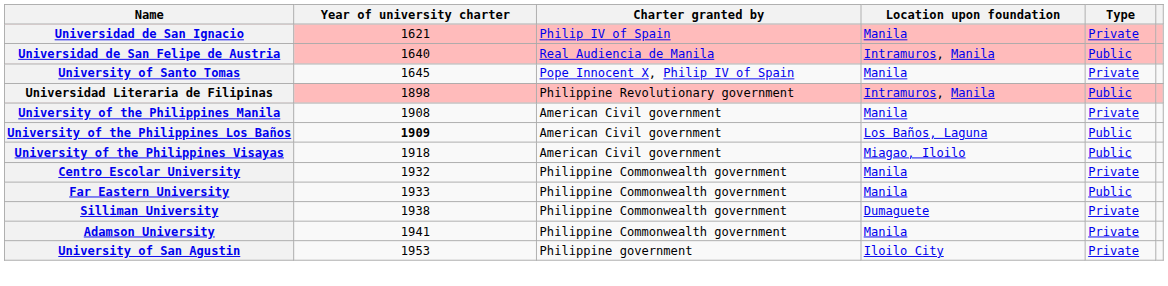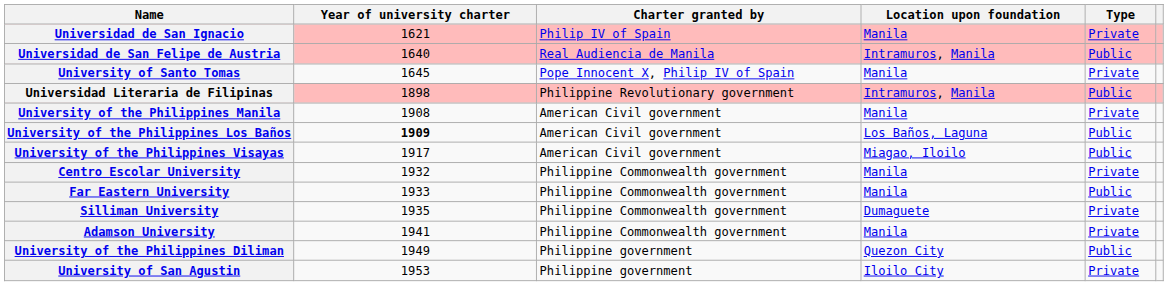University of the Philippines Visayas | Year of university charter: 1918 -> 1917
Silliman University | Year of university charter: 1938 -> 1935
+ row: University of the Philippines Diliman | 1949 | Philippine government | Quezon City | Public
